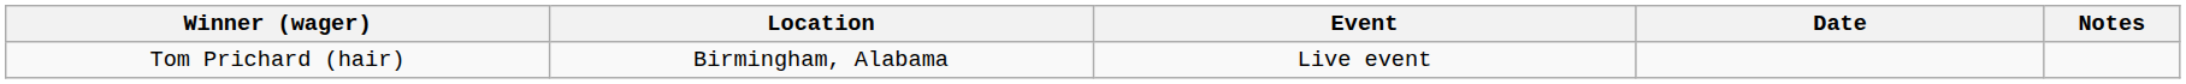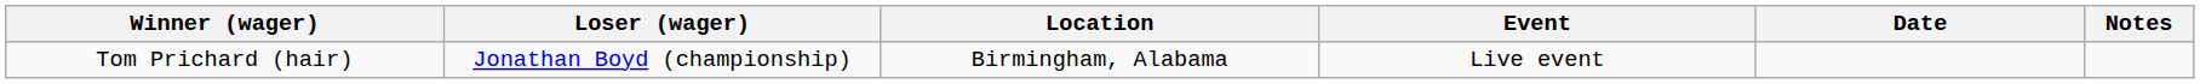+ column: Loser (wager) | Jonathan Boyd (championship)
